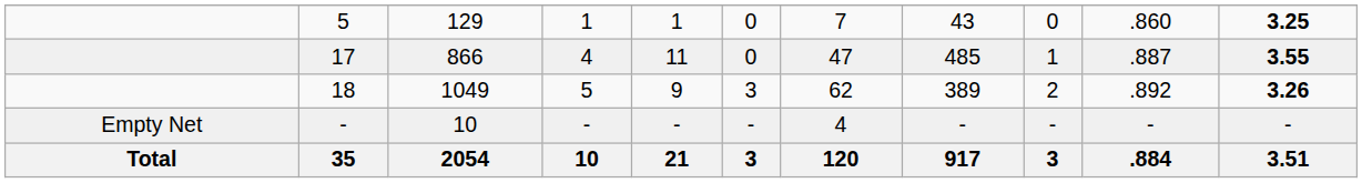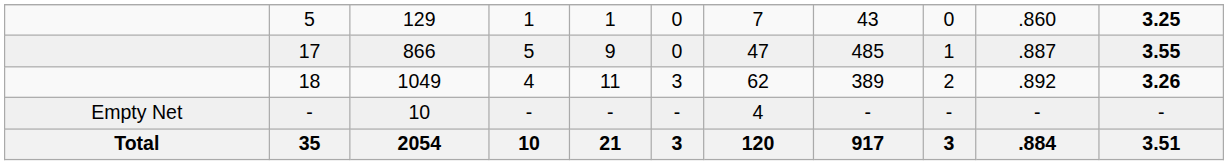17 | column 4: 4 -> 5
17 | column 5: 11 -> 9
18 | column 4: 5 -> 4
18 | column 5: 9 -> 11
